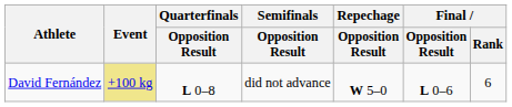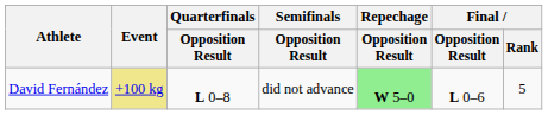David Fernández | Repechage / Opposition Result: no background -> lightgreen background
David Fernández | Final / Rank: 6 -> 5
